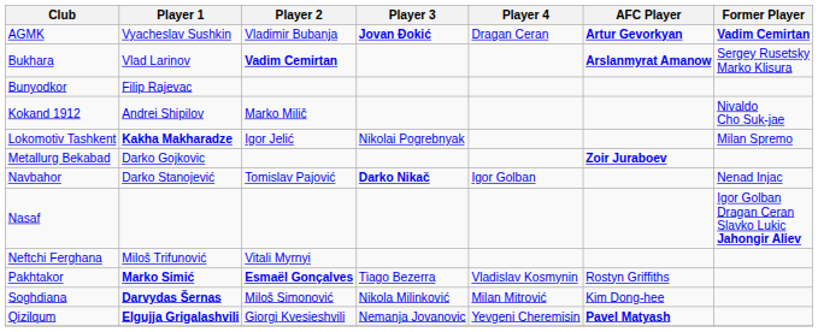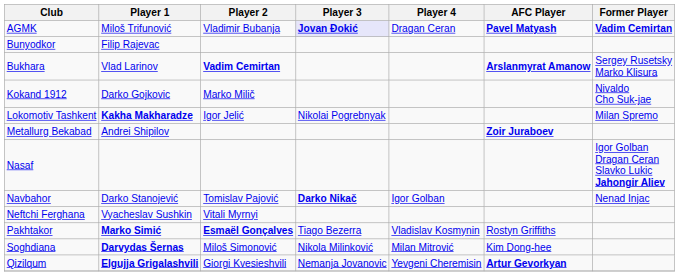AGMK | Player 1: Vyacheslav Sushkin -> Miloš Trifunović
AGMK | Player 3: no background -> lavender background
AGMK | AFC Player: Artur Gevorkyan -> Pavel Matyash
rows swapped: Bunyodkor <-> Bukhara
Kokand 1912 | Player 1: Andrei Shipilov -> Darko Gojkovic
Metallurg Bekabad | Player 1: Darko Gojkovic -> Andrei Shipilov
rows swapped: Nasaf <-> Navbahor
Neftchi Ferghana | Player 1: Miloš Trifunović -> Vyacheslav Sushkin
Qizilqum | AFC Player: Pavel Matyash -> Artur Gevorkyan
